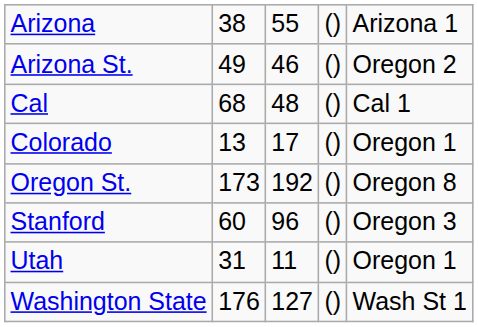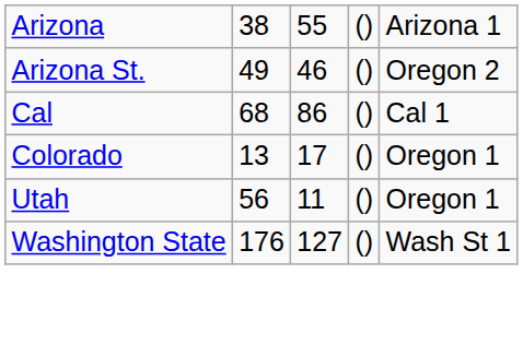Cal | column 3: 48 -> 86
- row: Oregon St. | 173 | 192 | () | Oregon 8
- row: Stanford | 60 | 96 | () | Oregon 3
Utah | column 2: 31 -> 56
